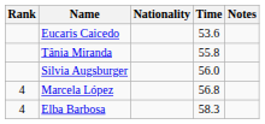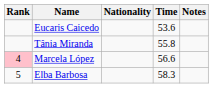- row: Silvia Augsburger | 56.0
Marcela López | Rank: no background -> pink background
Marcela López | Time: 56.8 -> 56.6
Elba Barbosa | Rank: 4 -> 5
